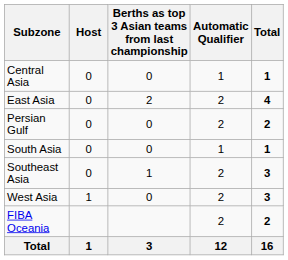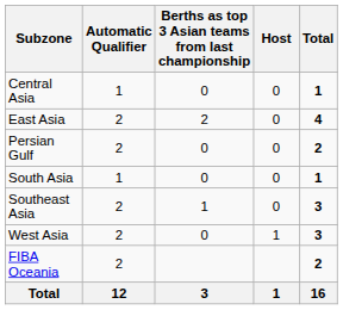columns swapped: Automatic Qualifier <-> Host
